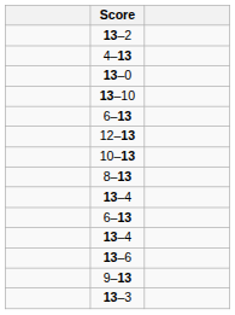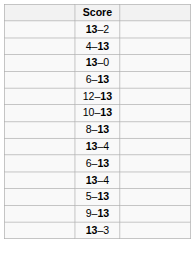- row: 13–10
- row: 13–6
+ row: 5–13
